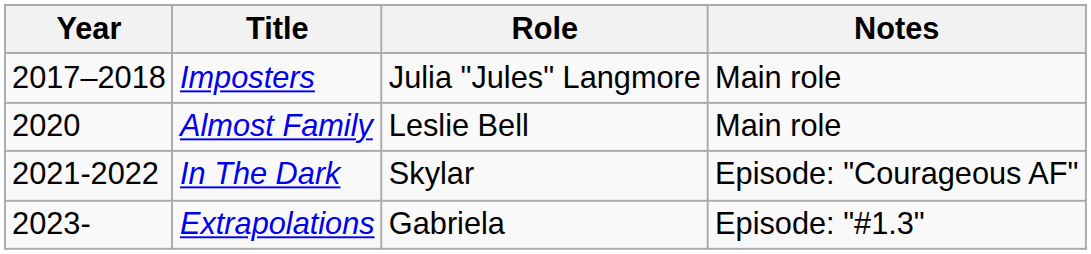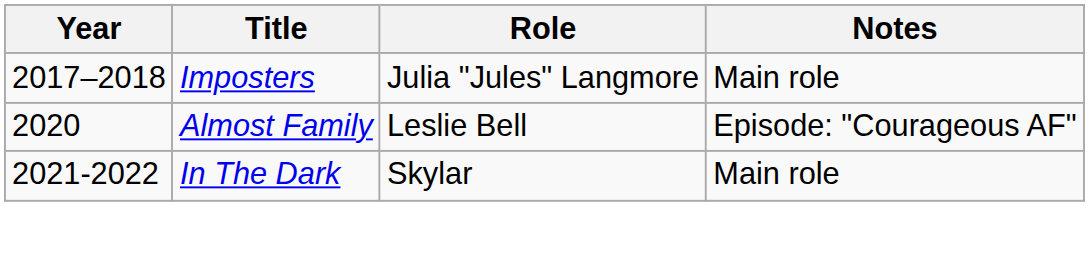Almost Family | Notes: Main role -> Episode: "Courageous AF"
In The Dark | Notes: Episode: "Courageous AF" -> Main role
- row: 2023- | Extrapolations | Gabriela | Episode: "#1.3"
